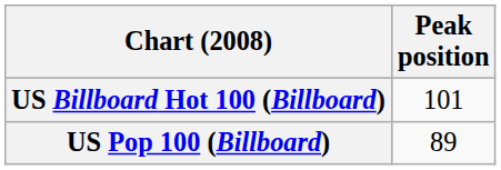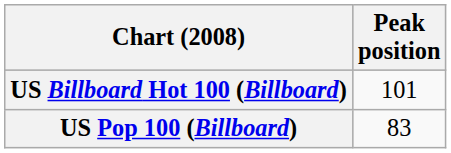US Pop 100 (Billboard) | Peak position: 89 -> 83
